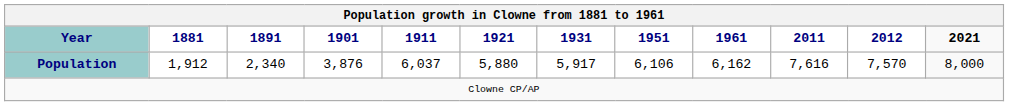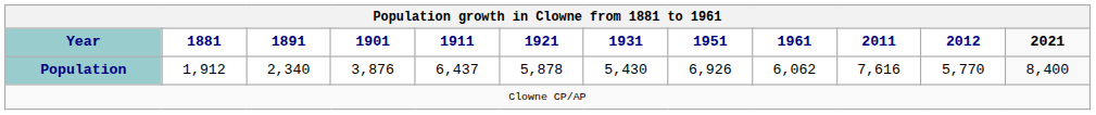Population | 1911: 6,037 -> 6,437
Population | 1921: 5,880 -> 5,878
Population | 1931: 5,917 -> 5,430
Population | 1951: 6,106 -> 6,926
Population | 1961: 6,162 -> 6,062
Population | 2012: 7,570 -> 5,770
Population | 2021: 8,000 -> 8,400
